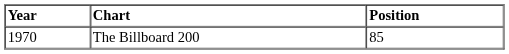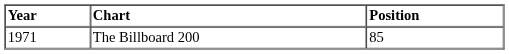The Billboard 200 | Year: 1970 -> 1971
